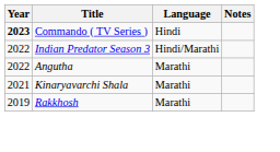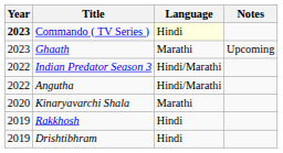Commando ( TV Series ) | Language: no background -> lightyellow background
+ row: 2023 | Ghaath | Marathi | Upcoming
Angutha | Language: Marathi -> Hindi/Marathi
Kinaryavarchi Shala | Year: 2021 -> 2020
Rakkhosh | Language: Marathi -> Hindi
+ row: 2019 | Drishtibhram | Hindi
